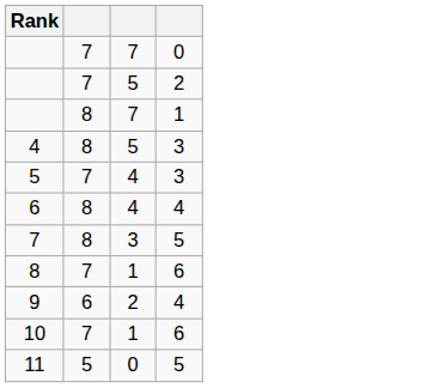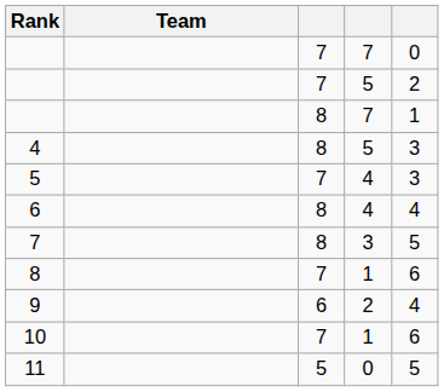+ column: Team
